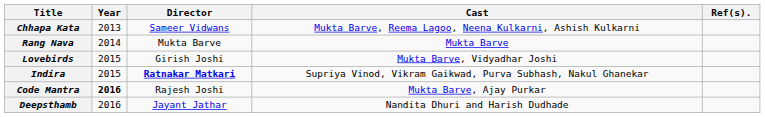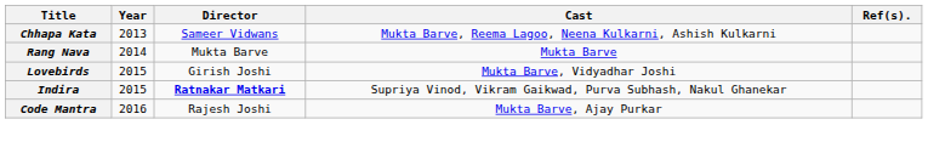Code Mantra | Year: bold -> normal
- row: Deepsthamb | 2016 | Jayant Jathar | Nandita Dhuri and Harish Dudhade
